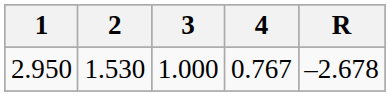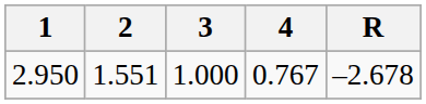2.950 | 2: 1.530 -> 1.551
